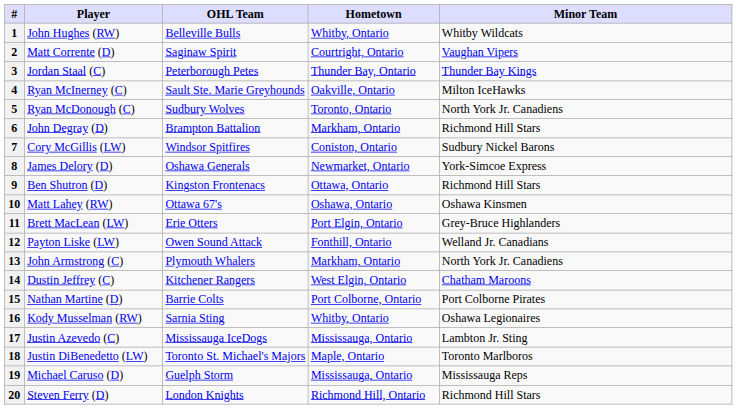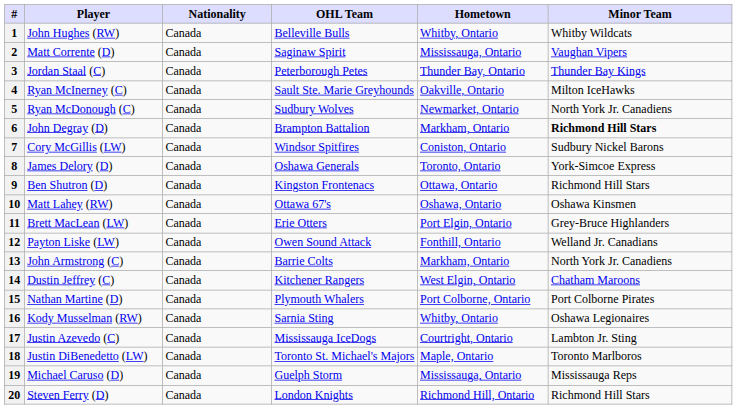+ column: Nationality | Canada | Canada | Canada | Canada | Canada | Canada | Canada | Canada | Canada | Canada | Canada | Canada | Canada | Canada | Canada | Canada | Canada | Canada | Canada | Canada
2 | Hometown: Courtright, Ontario -> Mississauga, Ontario
5 | Hometown: Toronto, Ontario -> Newmarket, Ontario
6 | Minor Team: normal -> bold
8 | Hometown: Newmarket, Ontario -> Toronto, Ontario
13 | OHL Team: Plymouth Whalers -> Barrie Colts
15 | OHL Team: Barrie Colts -> Plymouth Whalers
17 | Hometown: Mississauga, Ontario -> Courtright, Ontario
